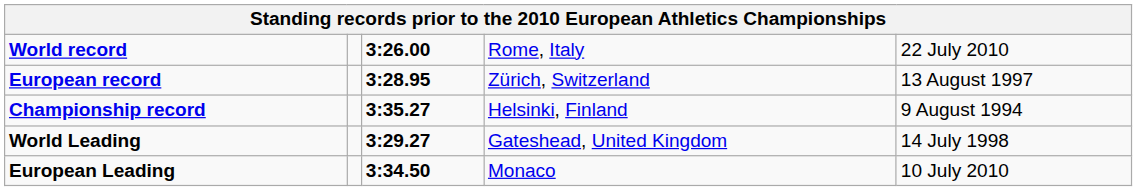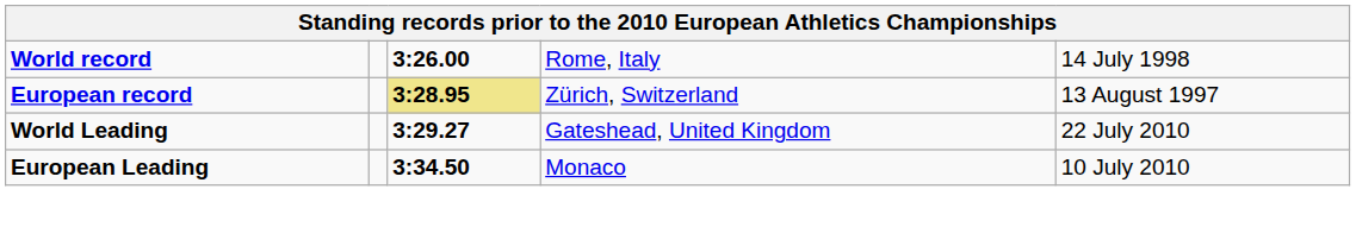World record | column 5: 22 July 2010 -> 14 July 1998
European record | column 3: no background -> khaki background
- row: Championship record | 3:35.27 | Helsinki, Finland | 9 August 1994
World Leading | column 5: 14 July 1998 -> 22 July 2010
